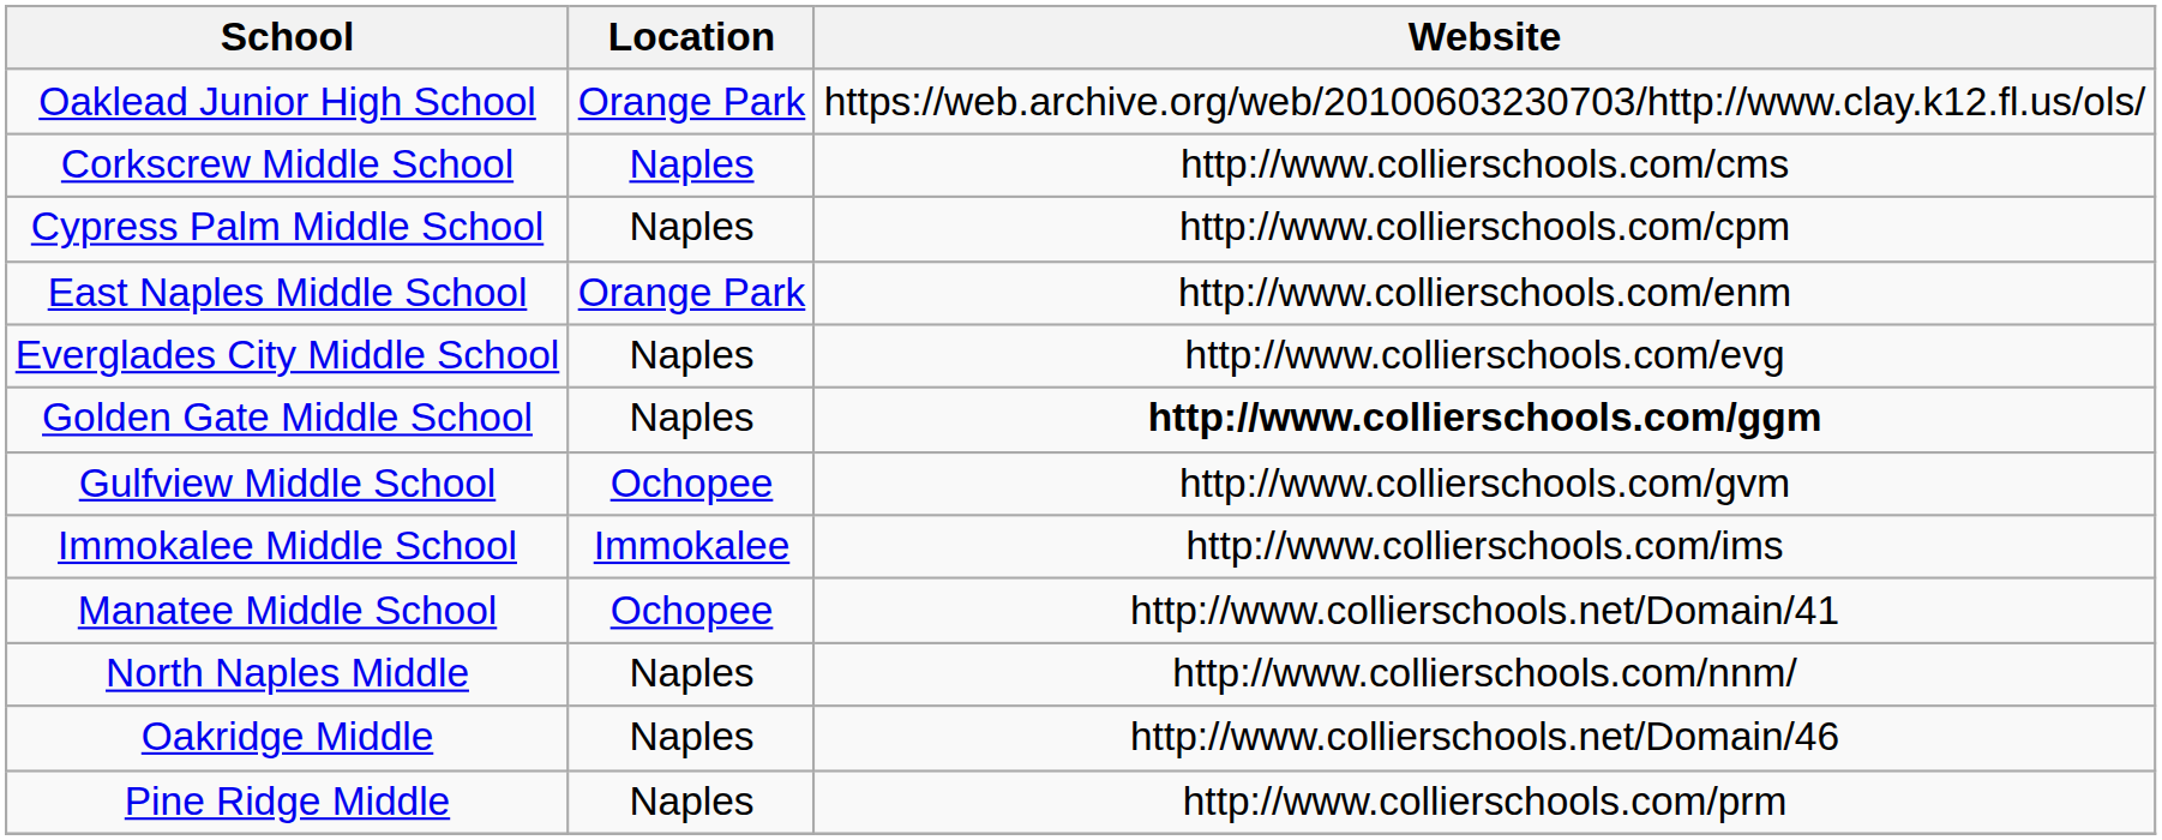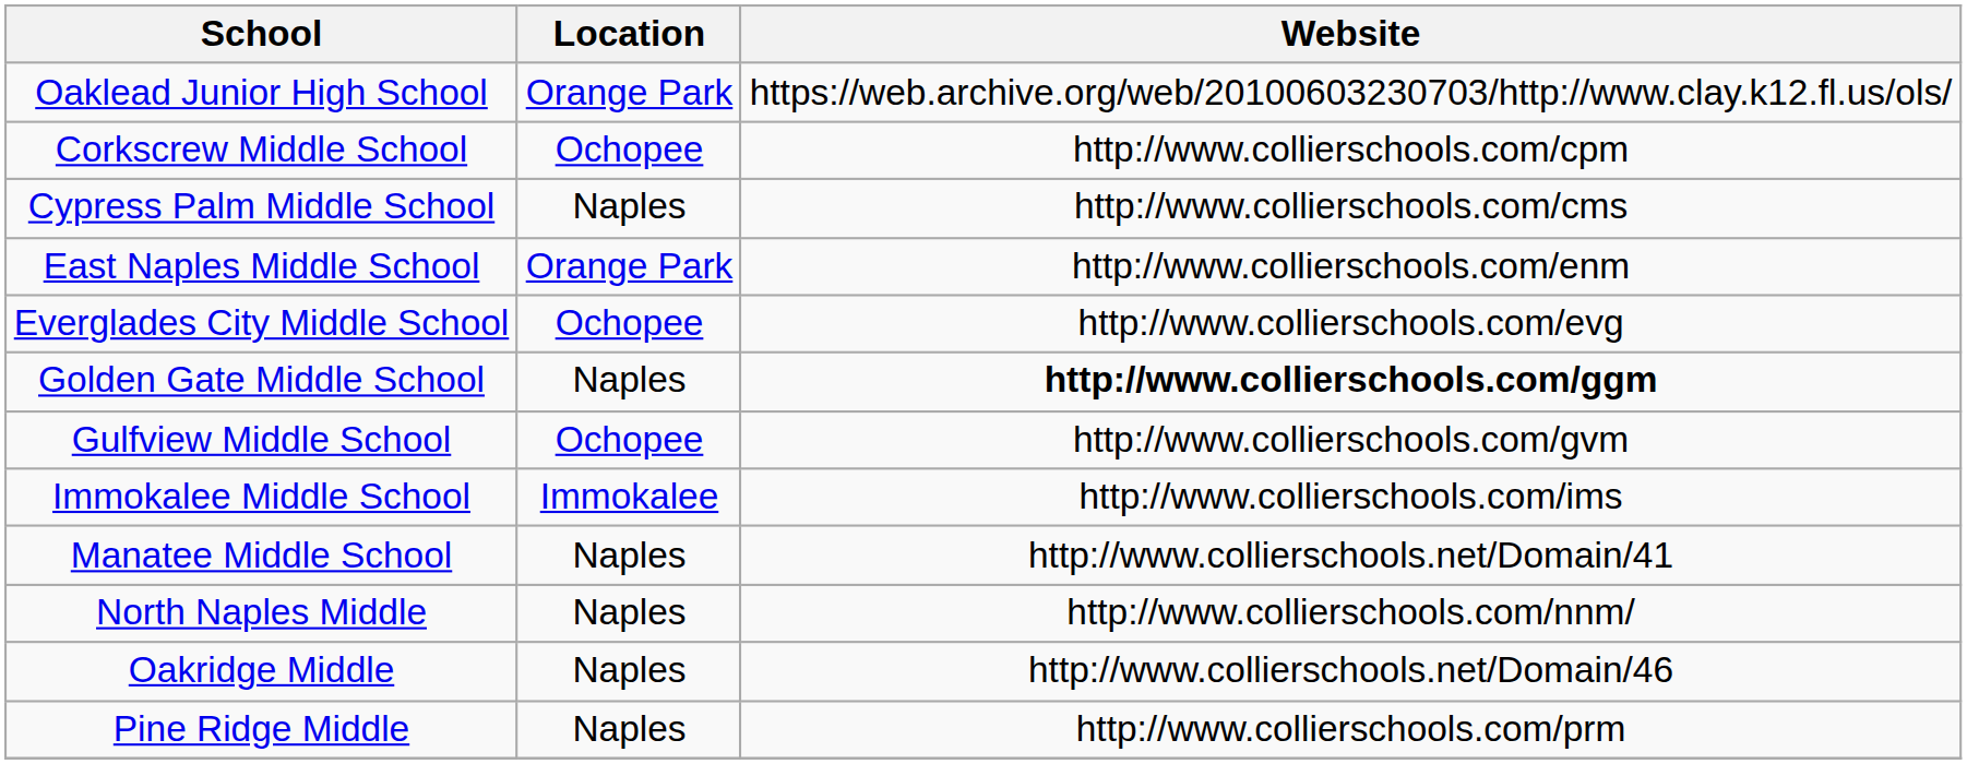Corkscrew Middle School | Location: Naples -> Ochopee
Corkscrew Middle School | Website: http://www.collierschools.com/cms -> http://www.collierschools.com/cpm
Cypress Palm Middle School | Website: http://www.collierschools.com/cpm -> http://www.collierschools.com/cms
Everglades City Middle School | Location: Naples -> Ochopee
Manatee Middle School | Location: Ochopee -> Naples
